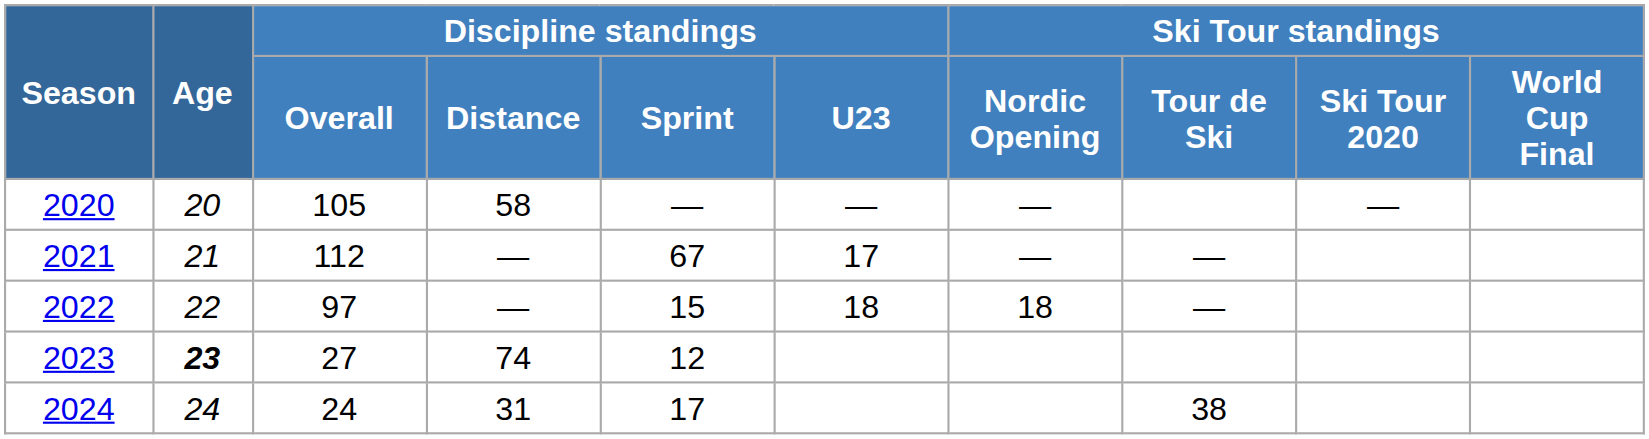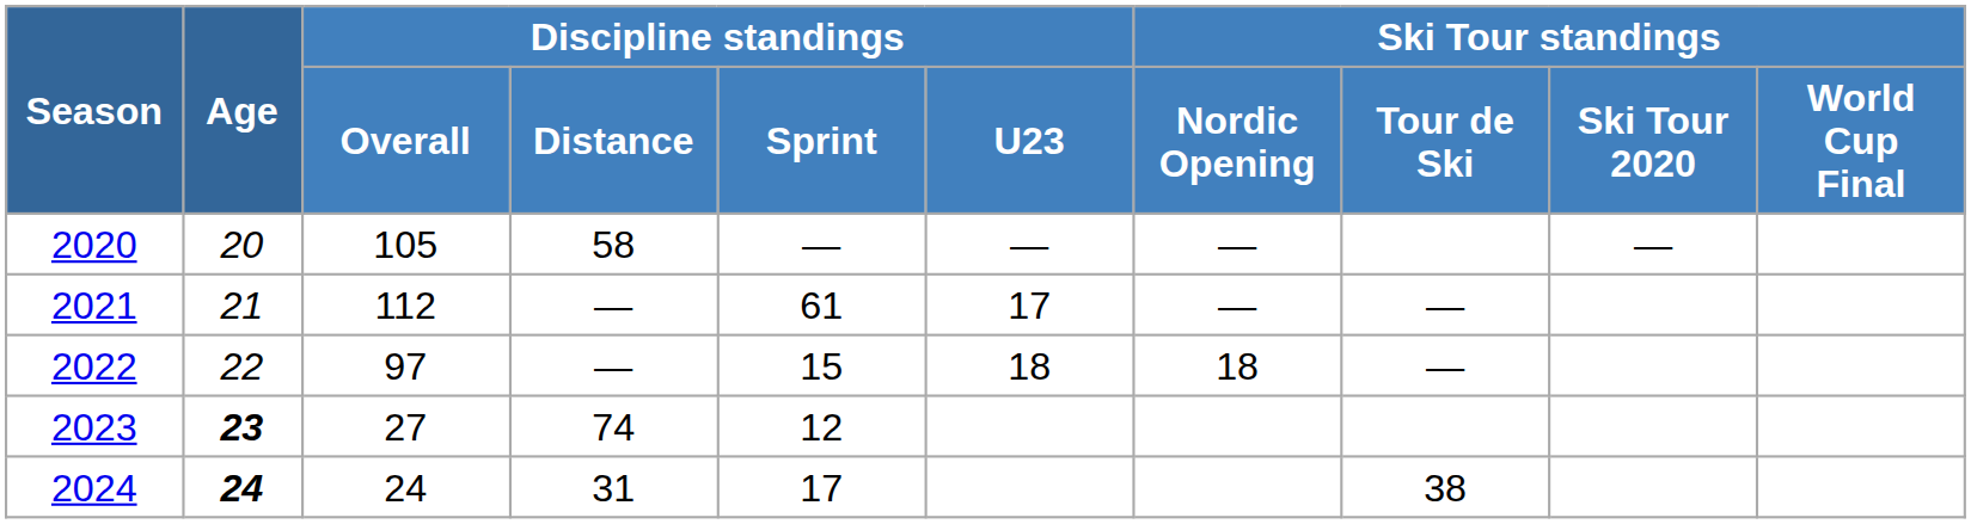2021 | Discipline standings / Sprint: 67 -> 61
2024 | Age: normal -> bold
